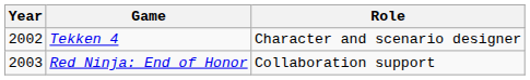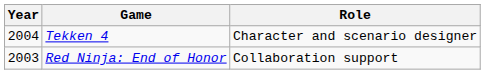Tekken 4 | Year: 2002 -> 2004
